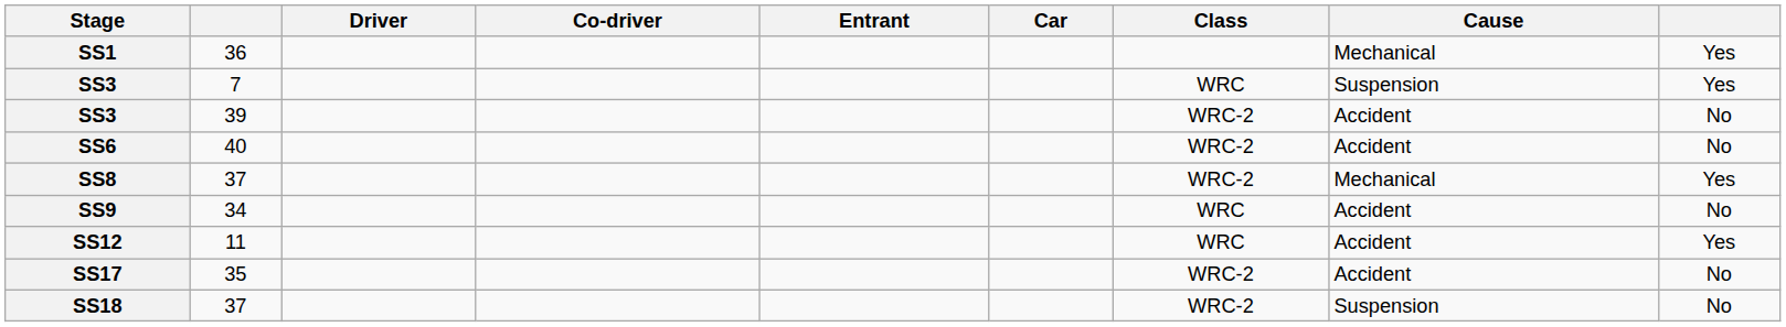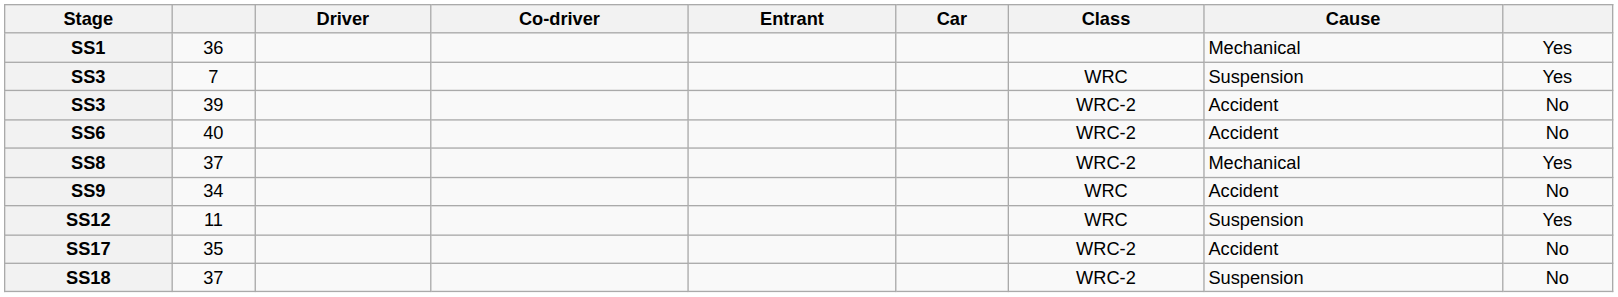SS12 | Cause: Accident -> Suspension
